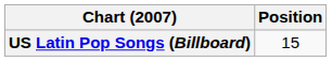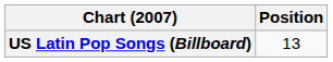US Latin Pop Songs (Billboard) | Position: 15 -> 13
